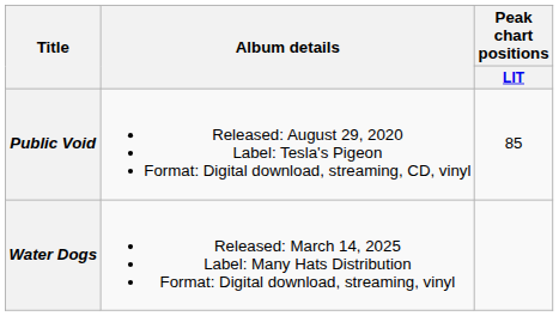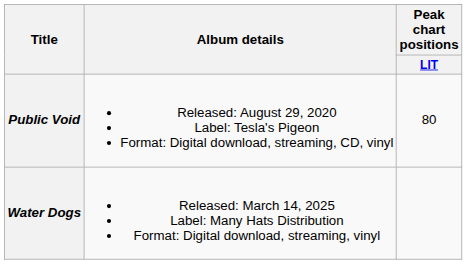Public Void | Peak chart positions / LIT: 85 -> 80
